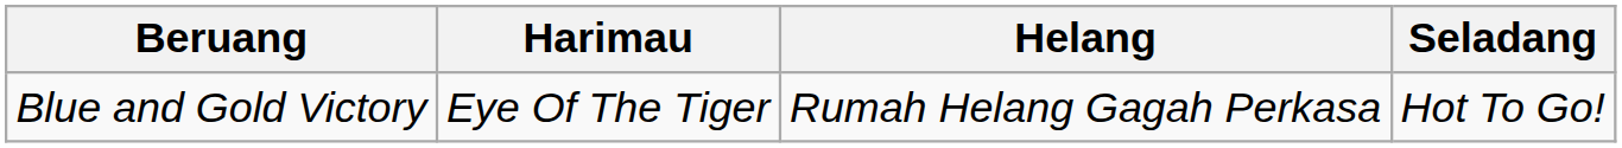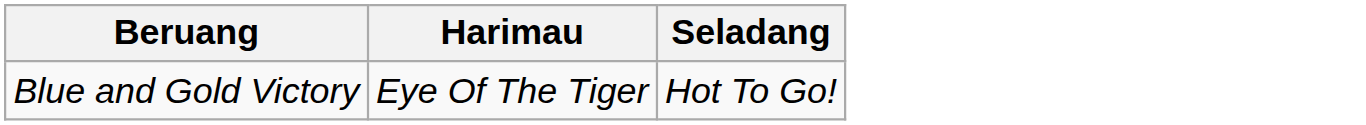- column: Helang | Rumah Helang Gagah Perkasa
